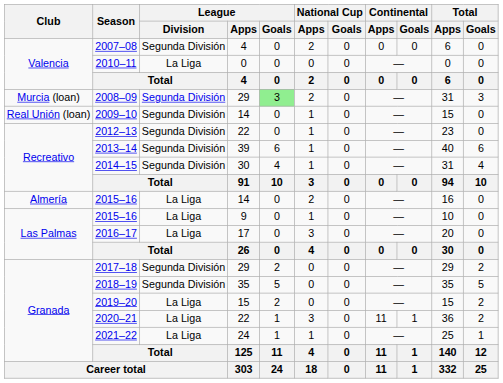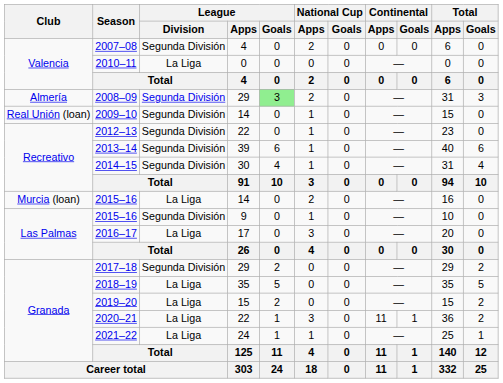2008–09 | Club: Murcia (loan) -> Almería
2015–16 / 14 | Club: Almería -> Murcia (loan)
2015–16 / 9 | League / Division: La Liga -> Segunda División
2018–19 | League / Division: Segunda División -> La Liga
